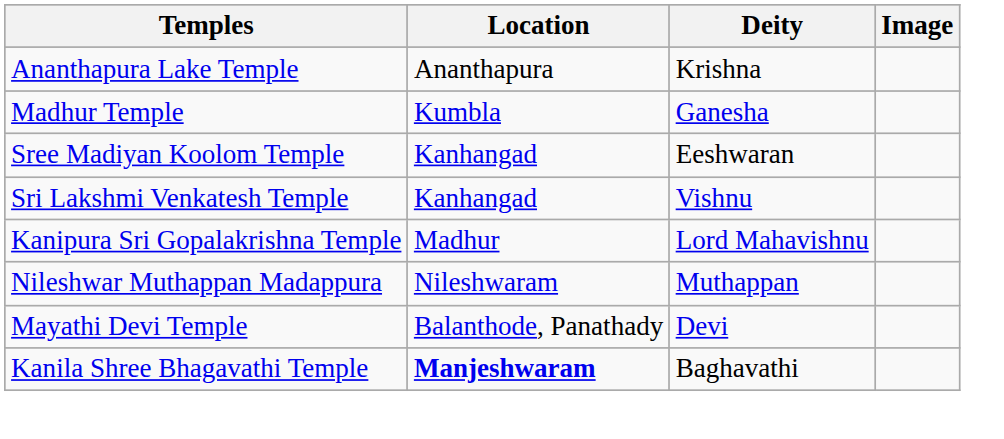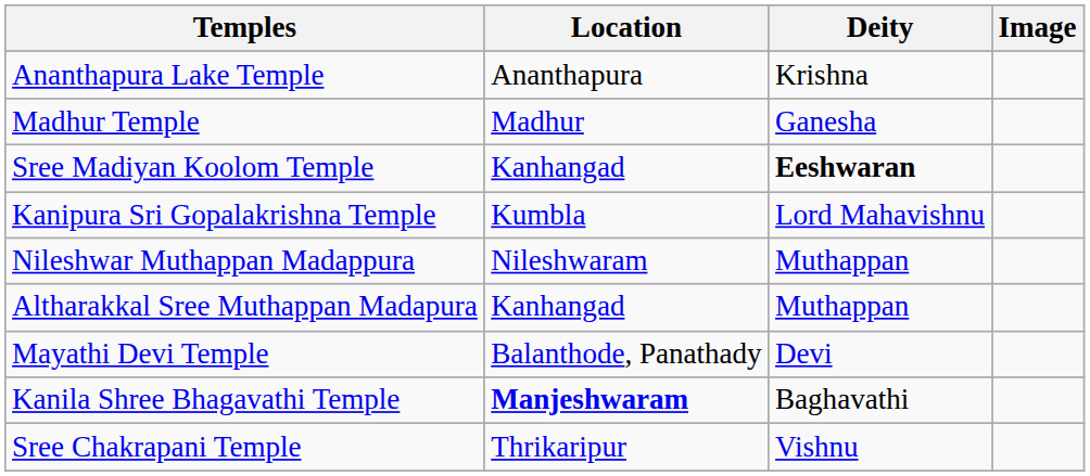Madhur Temple | Location: Kumbla -> Madhur
Sree Madiyan Koolom Temple | Deity: normal -> bold
- row: Sri Lakshmi Venkatesh Temple | Kanhangad | Vishnu
Kanipura Sri Gopalakrishna Temple | Location: Madhur -> Kumbla
+ row: Altharakkal Sree Muthappan Madapura | Kanhangad | Muthappan
+ row: Sree Chakrapani Temple | Thrikaripur | Vishnu
